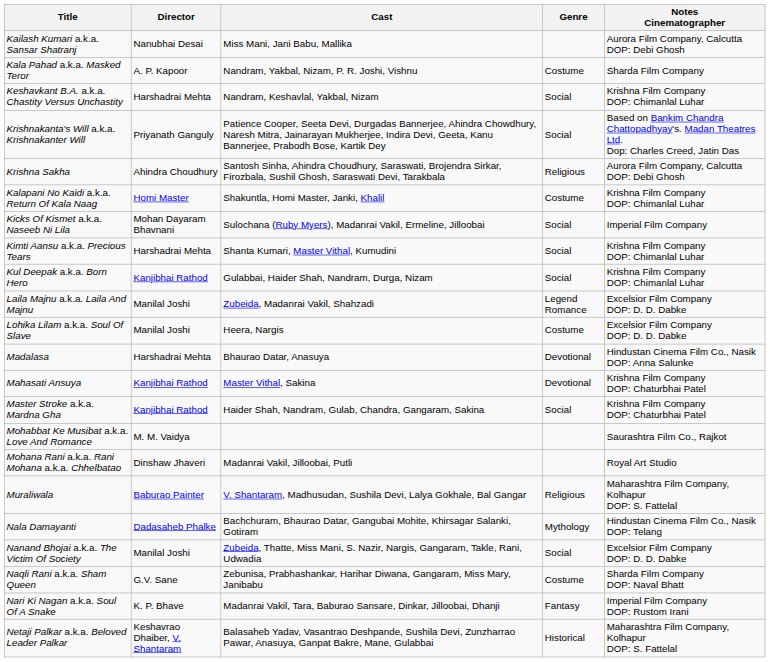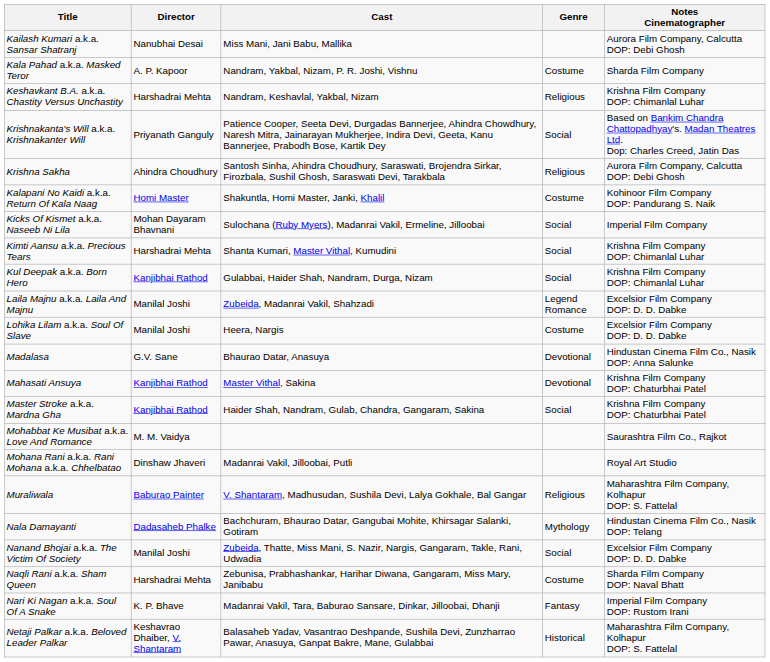Keshavkant B.A. a.k.a. Chastity Versus Unchastity | Genre: Social -> Religious
Kalapani No Kaidi a.k.a. Return Of Kala Naag | Notes Cinematographer: Krishna Film Company DOP: Chimanlal Luhar -> Kohinoor Film Company DOP: Pandurang S. Naik
Madalasa | Director: Harshadrai Mehta -> G.V. Sane
Naqli Rani a.k.a. Sham Queen | Director: G.V. Sane -> Harshadrai Mehta
